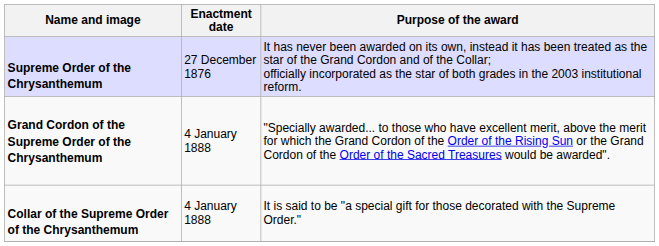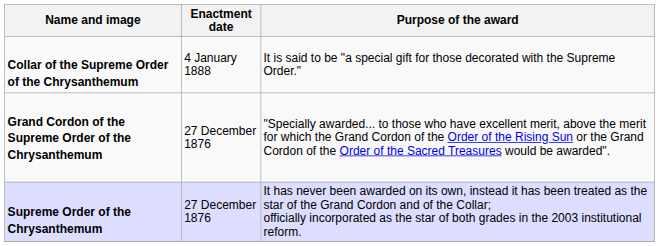rows swapped: Collar of the Supreme Order of the Chrysanthemum <-> Supreme Order of the Chrysanthemum
Grand Cordon of the Supreme Order of the Chrysanthemum | Enactment date: 4 January 1888 -> 27 December 1876
